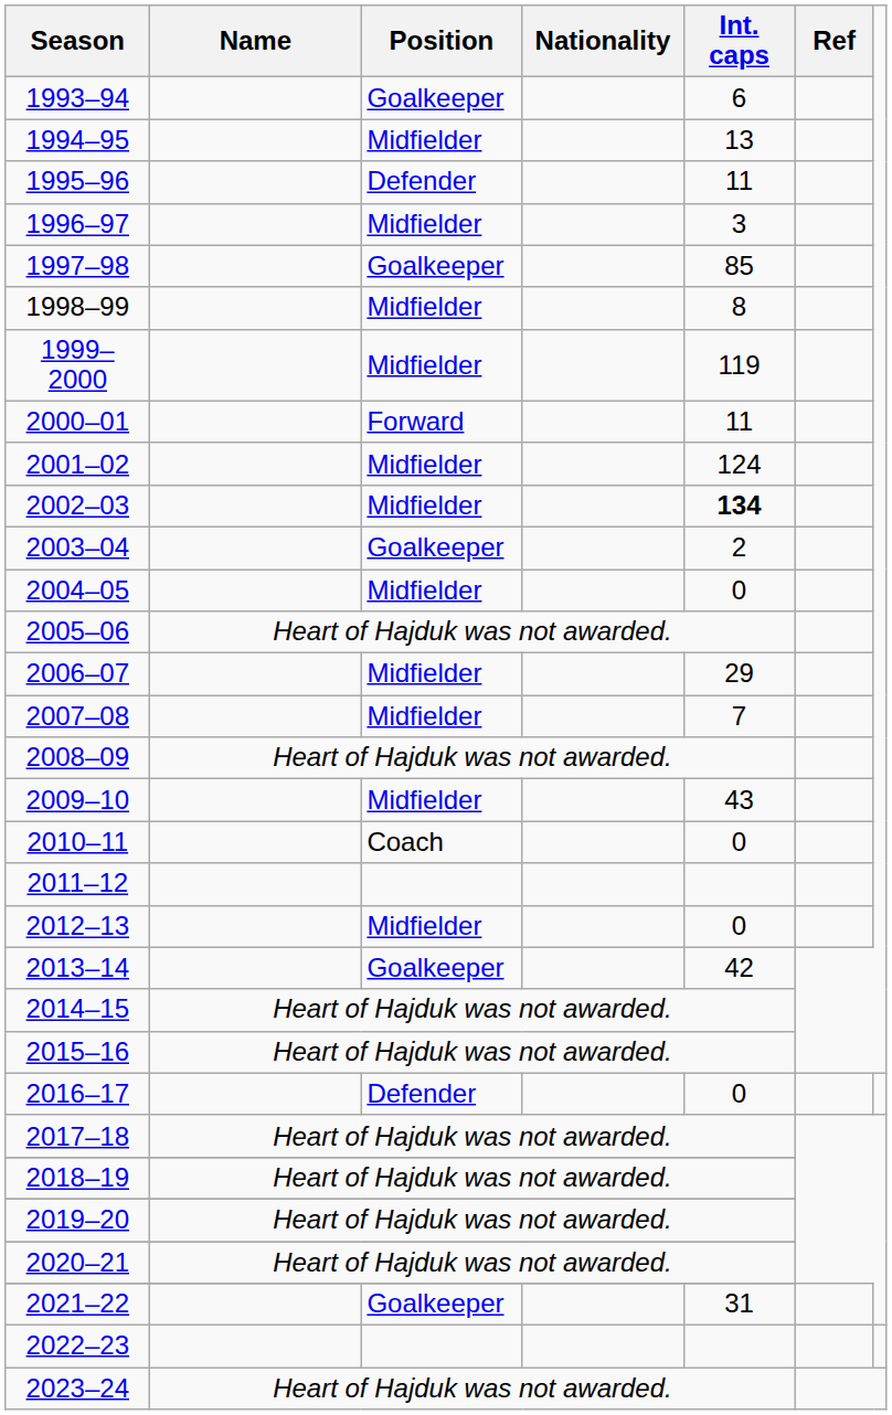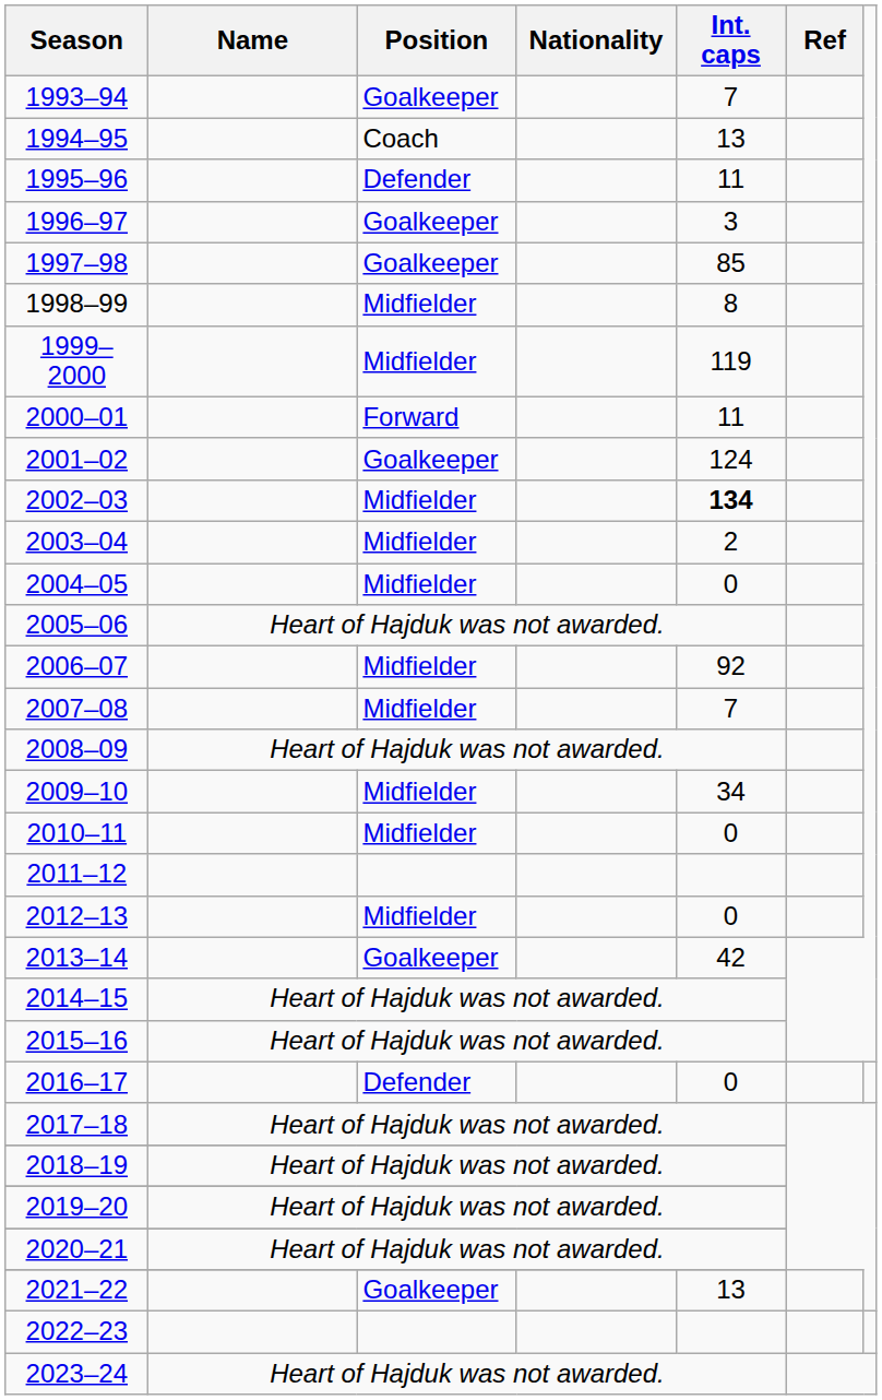1993–94 | Int. caps: 6 -> 7
1994–95 | Position: Midfielder -> Coach
1996–97 | Position: Midfielder -> Goalkeeper
2001–02 | Position: Midfielder -> Goalkeeper
2003–04 | Position: Goalkeeper -> Midfielder
2006–07 | Int. caps: 29 -> 92
2009–10 | Int. caps: 43 -> 34
2010–11 | Position: Coach -> Midfielder
2021–22 | Int. caps: 31 -> 13
